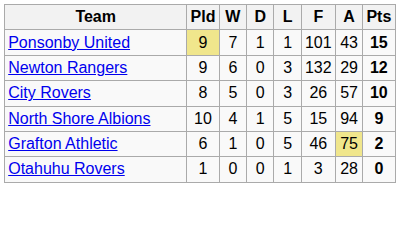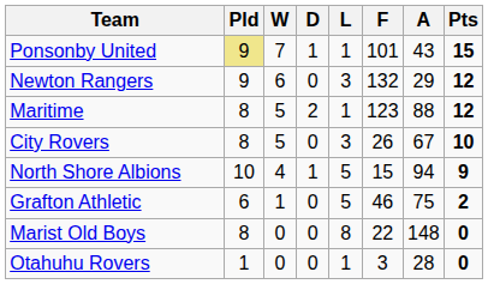+ row: Maritime | 8 | 5 | 2 | 1 | 123 | 88 | 12
City Rovers | A: 57 -> 67
Grafton Athletic | A: khaki background -> no background
+ row: Marist Old Boys | 8 | 0 | 0 | 8 | 22 | 148 | 0
